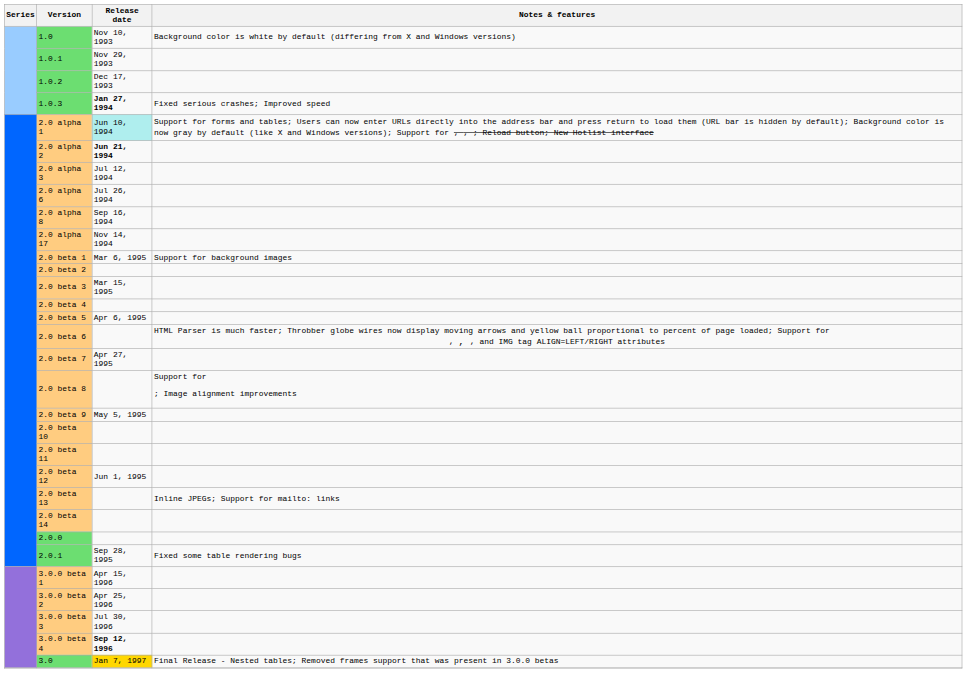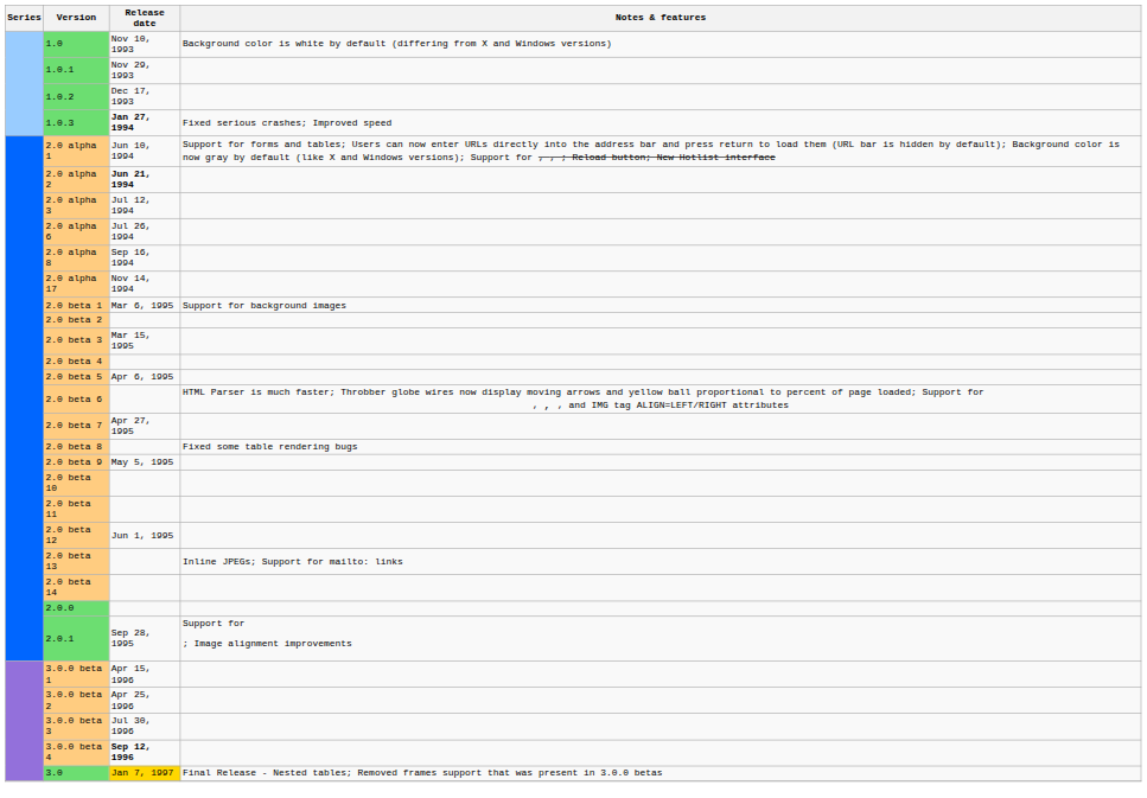2.0 alpha 1 | Release date: paleturquoise background -> no background
2.0 beta 8 | Notes & features: Support for ; Image alignment improvements -> Fixed some table rendering bugs
2.0.1 | Notes & features: Fixed some table rendering bugs -> Support for ; Image alignment improvements
